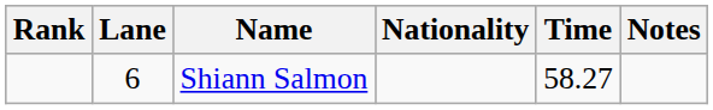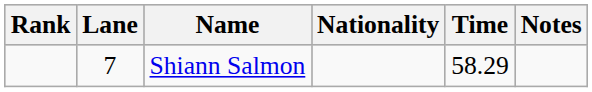Shiann Salmon | Lane: 6 -> 7
Shiann Salmon | Time: 58.27 -> 58.29
